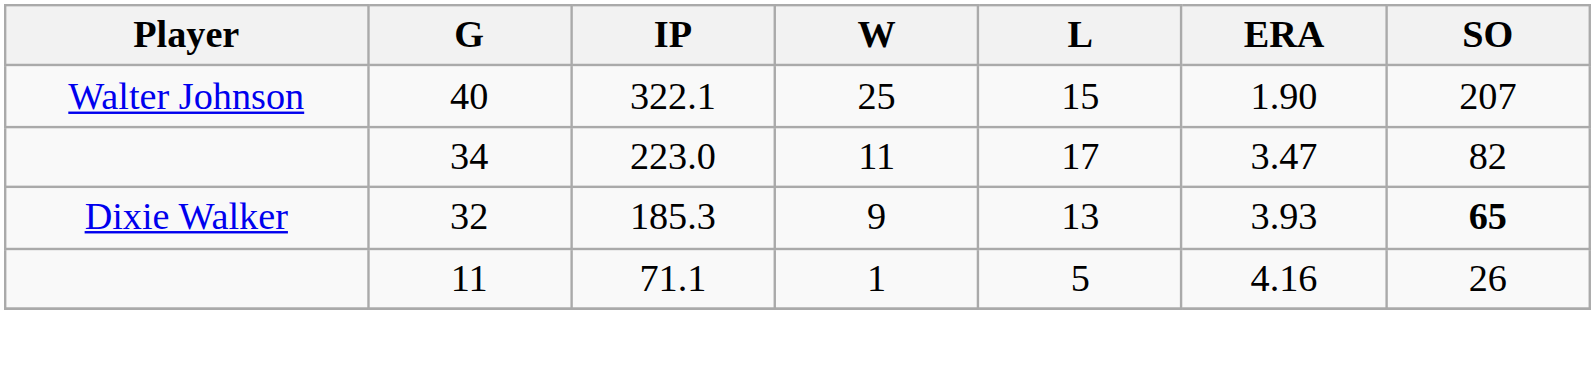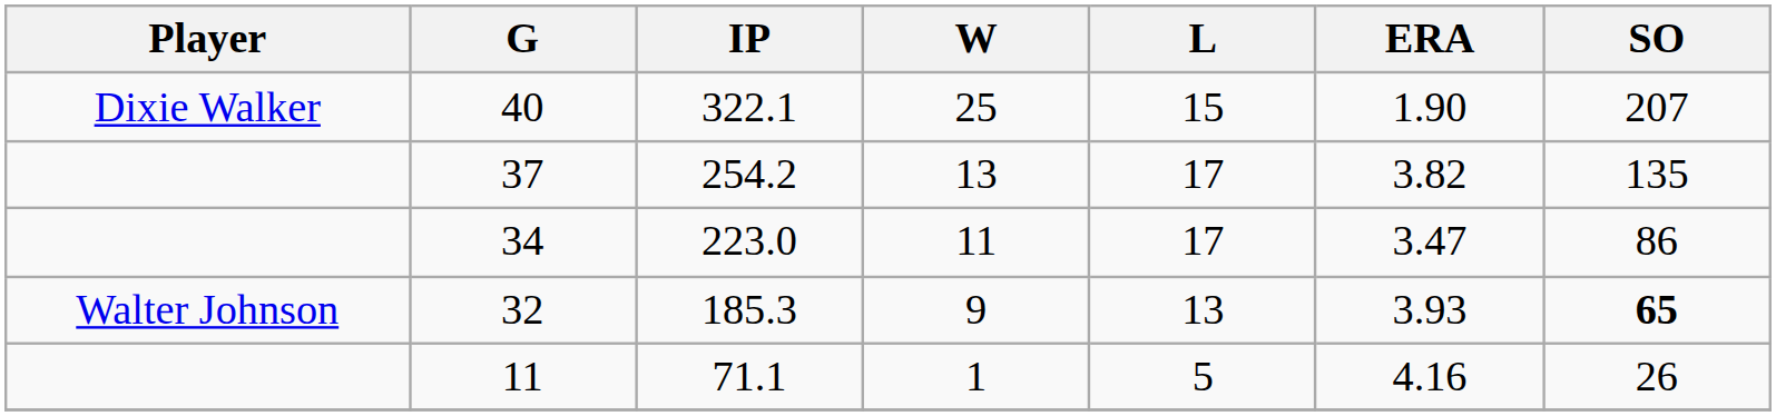40 | Player: Walter Johnson -> Dixie Walker
+ row: 37 | 254.2 | 13 | 17 | 3.82 | 135
34 | SO: 82 -> 86
32 | Player: Dixie Walker -> Walter Johnson
